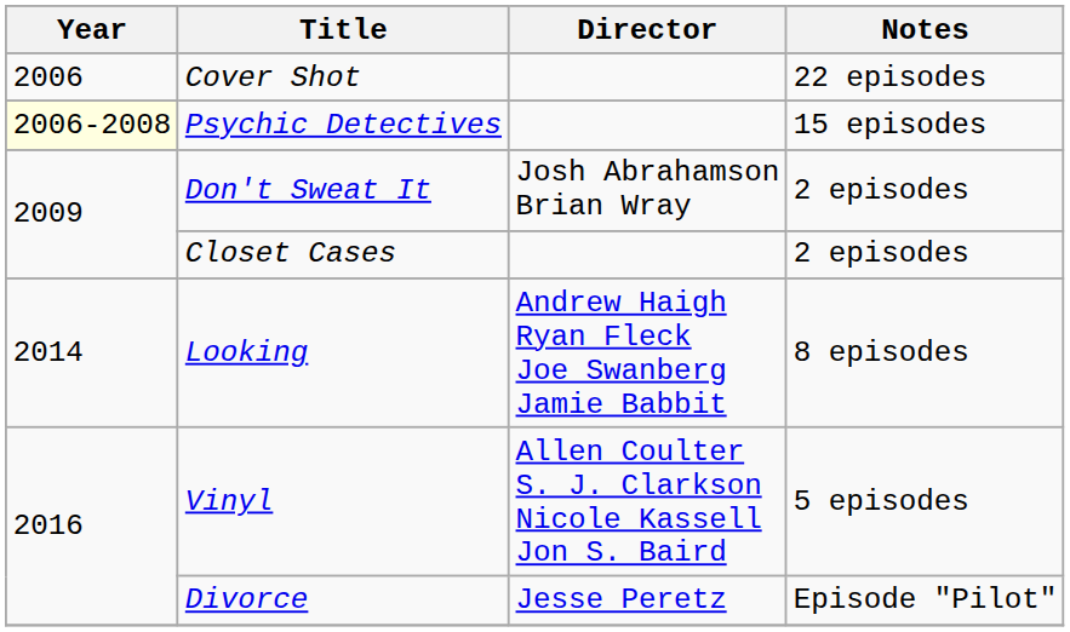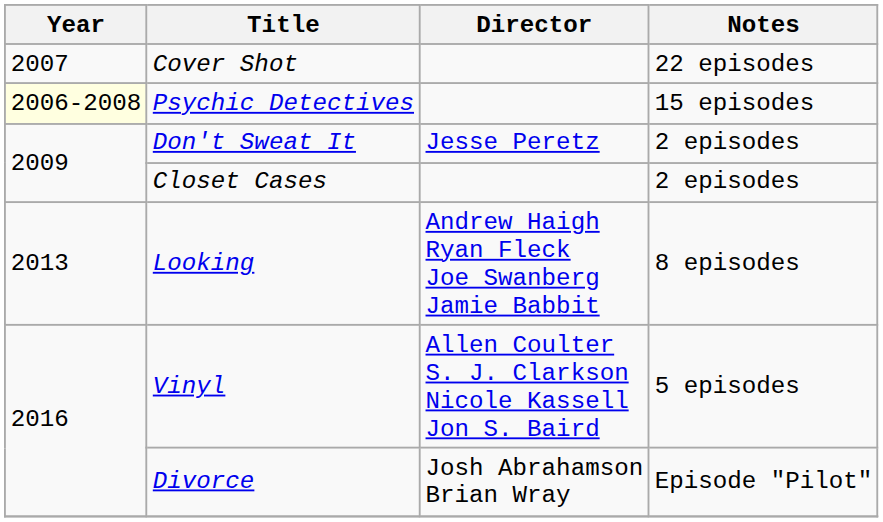Cover Shot | Year: 2006 -> 2007
Don't Sweat It | Director: Josh Abrahamson Brian Wray -> Jesse Peretz
Looking | Year: 2014 -> 2013
Divorce | Director: Jesse Peretz -> Josh Abrahamson Brian Wray
